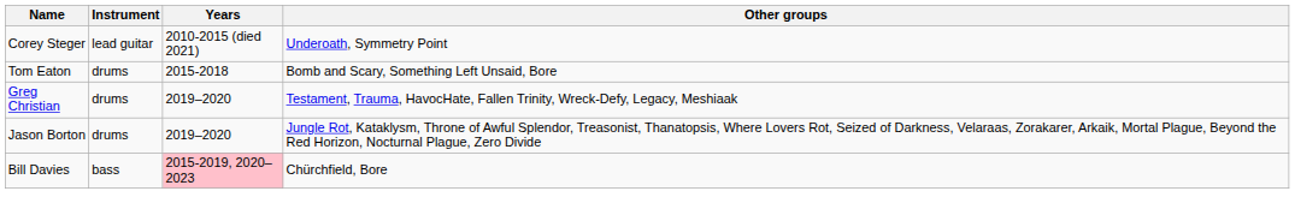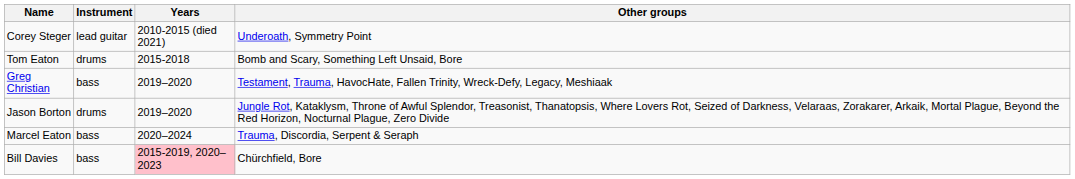Greg Christian | Instrument: drums -> bass
+ row: Marcel Eaton | bass | 2020–2024 | Trauma, Discordia, Serpent & Seraph
